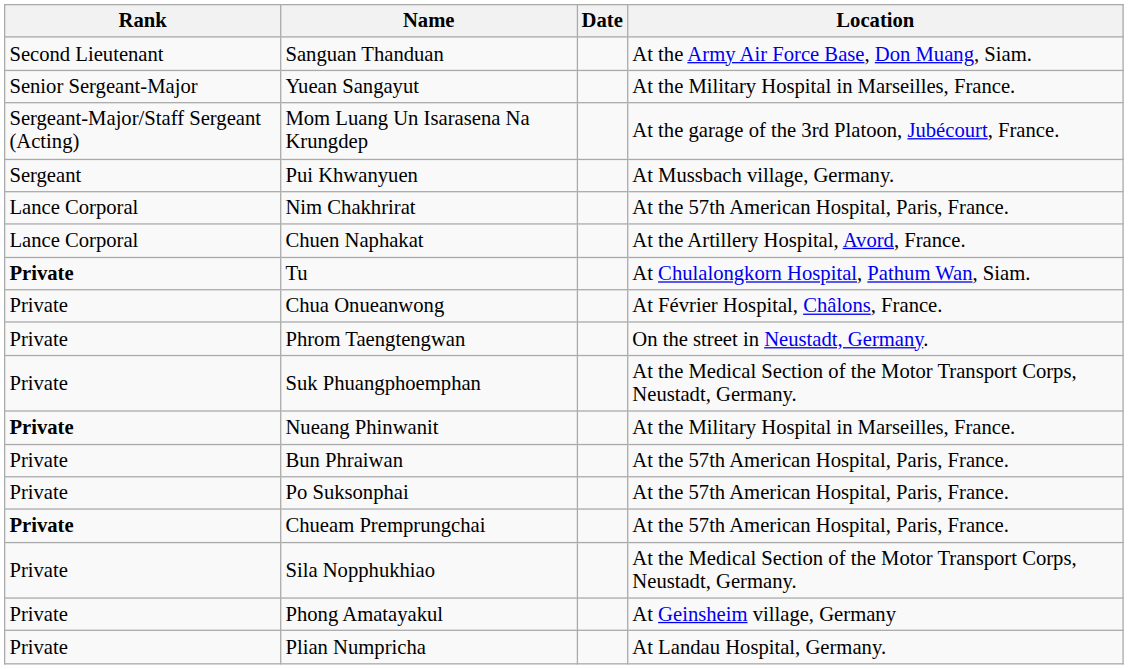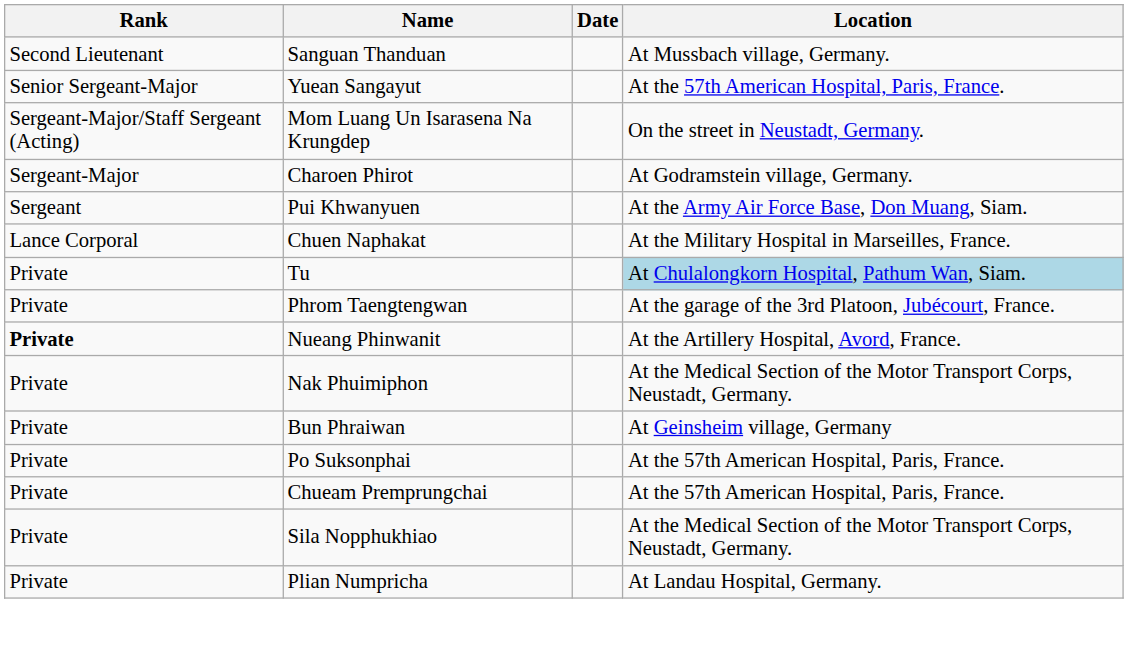Sanguan Thanduan | Location: At the Army Air Force Base, Don Muang, Siam. -> At Mussbach village, Germany.
Yuean Sangayut | Location: At the Military Hospital in Marseilles, France. -> At the 57th American Hospital, Paris, France.
Mom Luang Un Isarasena Na Krungdep | Location: At the garage of the 3rd Platoon, Jubécourt, France. -> On the street in Neustadt, Germany.
+ row: Sergeant-Major | Charoen Phirot | At Godramstein village, Germany.
Pui Khwanyuen | Location: At Mussbach village, Germany. -> At the Army Air Force Base, Don Muang, Siam.
- row: Lance Corporal | Nim Chakhrirat | At the 57th American Hospital, Paris, France.
Chuen Naphakat | Location: At the Artillery Hospital, Avord, France. -> At the Military Hospital in Marseilles, France.
Tu | Rank: bold -> normal
Tu | Location: no background -> lightblue background
- row: Private | Chua Onueanwong | At Février Hospital, Châlons, France.
Phrom Taengtengwan | Location: On the street in Neustadt, Germany. -> At the garage of the 3rd Platoon, Jubécourt, France.
- row: Private | Suk Phuangphoemphan | At the Medical Section of the Motor Transport Corps, Neustadt, Germany.
Nueang Phinwanit | Location: At the Military Hospital in Marseilles, France. -> At the Artillery Hospital, Avord, France.
+ row: Private | Nak Phuimiphon | At the Medical Section of the Motor Transport Corps, Neustadt, Germany.
Bun Phraiwan | Location: At the 57th American Hospital, Paris, France. -> At Geinsheim village, Germany
Chueam Premprungchai | Rank: bold -> normal
- row: Private | Phong Amatayakul | At Geinsheim village, Germany
